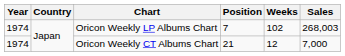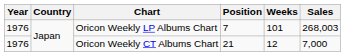Oricon Weekly LP Albums Chart | Year: 1974 -> 1976
Oricon Weekly LP Albums Chart | Weeks: 102 -> 101
Oricon Weekly CT Albums Chart | Year: 1974 -> 1976
